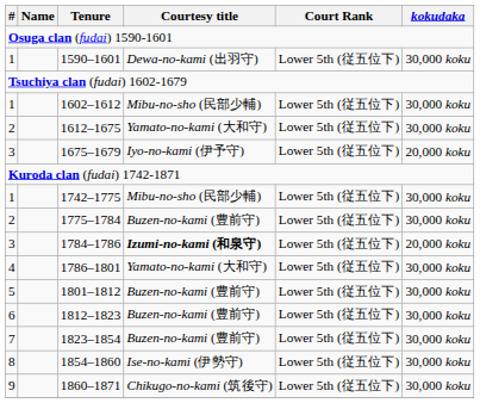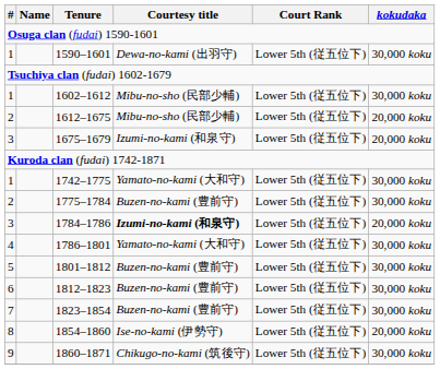1612–1675 | Courtesy title: Yamato-no-kami (大和守) -> Mibu-no-sho (民部少輔)
1612–1675 | kokudaka: 30,000 koku -> 20,000 koku
1675–1679 | Courtesy title: Iyo-no-kami (伊予守) -> Izumi-no-kami (和泉守)
1742–1775 | Courtesy title: Mibu-no-sho (民部少輔) -> Yamato-no-kami (大和守)
1854–1860 | kokudaka: 30,000 koku -> 20,000 koku
